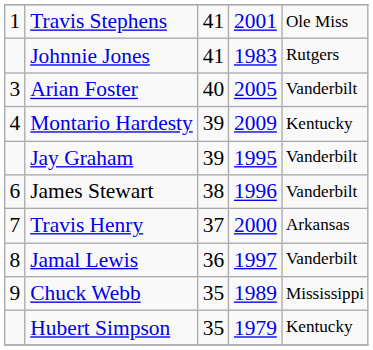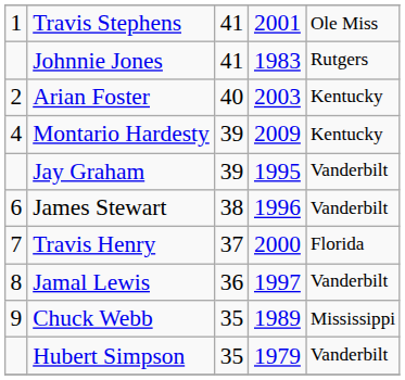Arian Foster | column 1: 3 -> 2
Arian Foster | column 4: 2005 -> 2003
Arian Foster | column 5: Vanderbilt -> Kentucky
Travis Henry | column 5: Arkansas -> Florida
Hubert Simpson | column 5: Kentucky -> Vanderbilt
